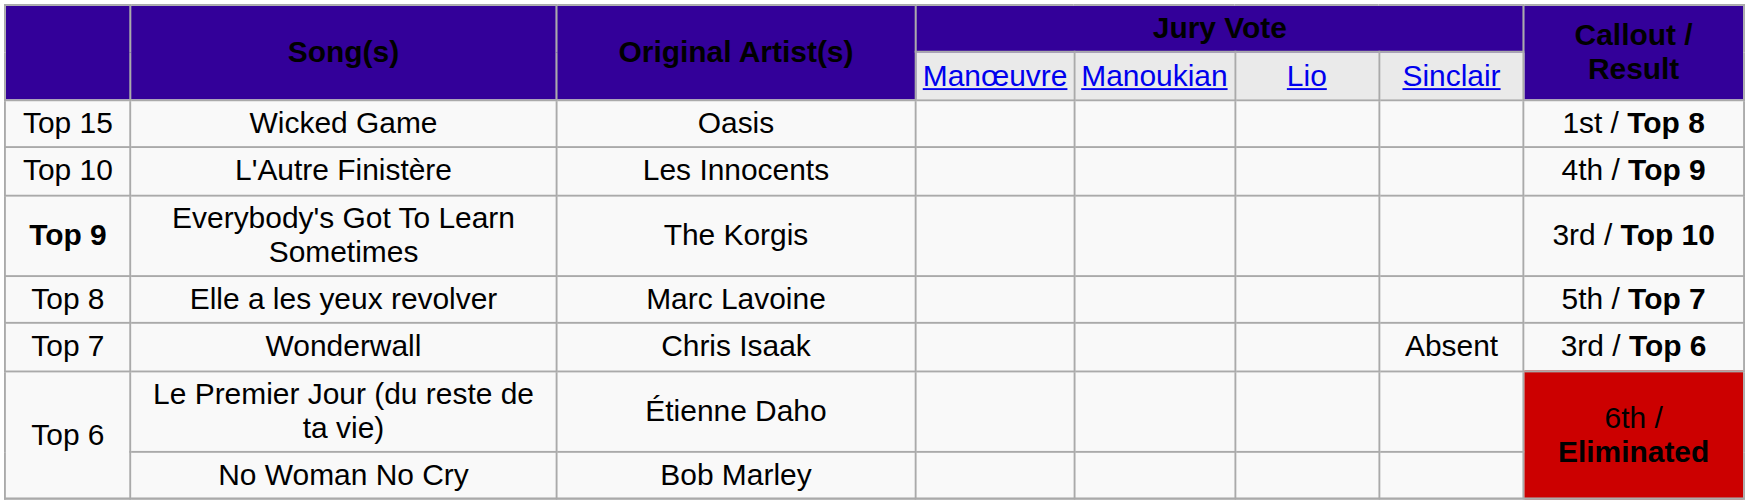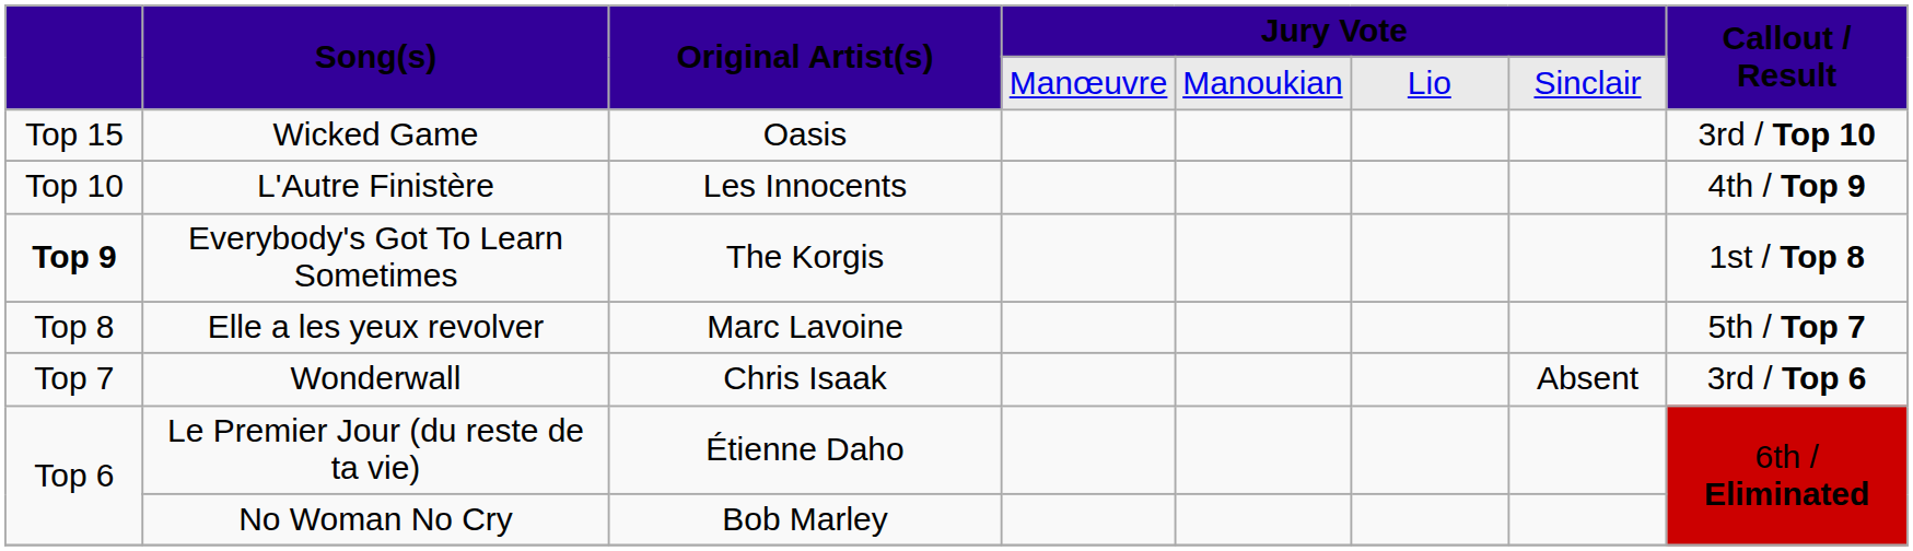Wicked Game | Callout / Result: 1st / Top 8 -> 3rd / Top 10
Everybody's Got To Learn Sometimes | Callout / Result: 3rd / Top 10 -> 1st / Top 8
